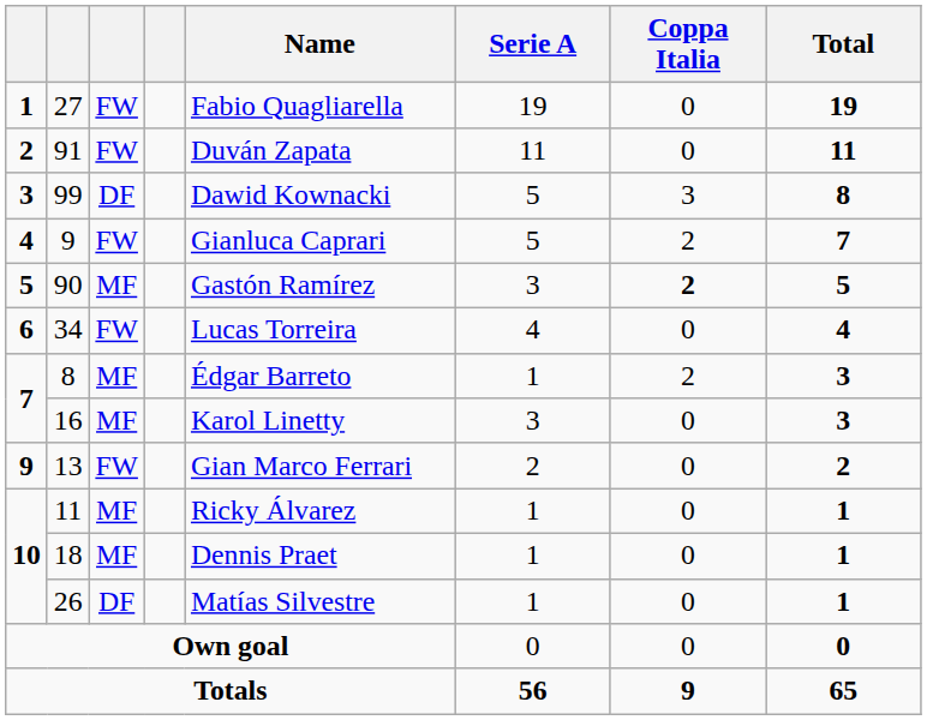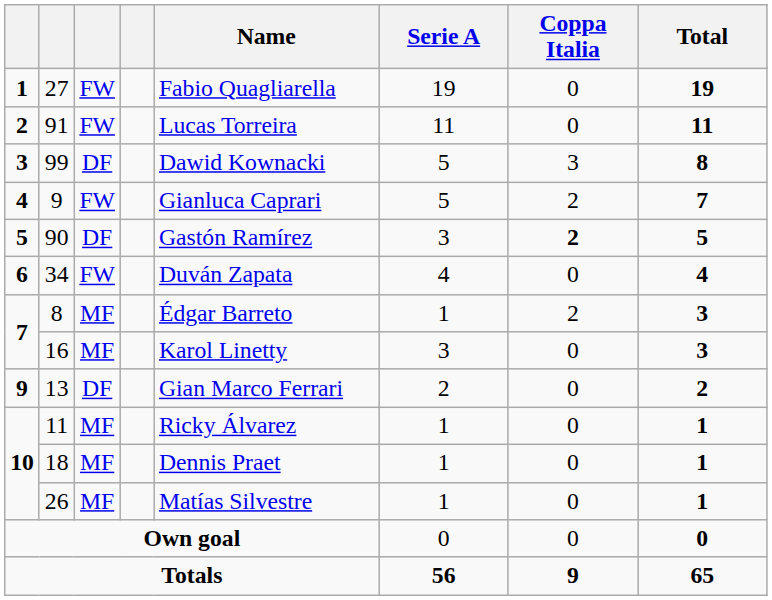91 | Name: Duván Zapata -> Lucas Torreira
90 | column 3: MF -> DF
34 | Name: Lucas Torreira -> Duván Zapata
13 | column 3: FW -> DF
26 | column 3: DF -> MF
